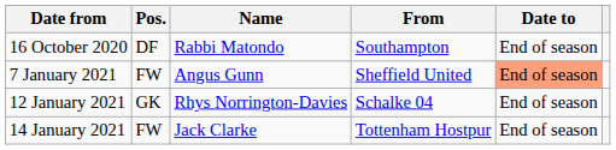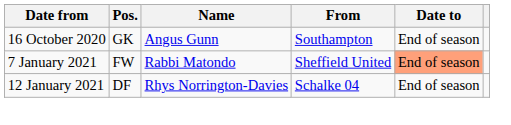16 October 2020 | Pos.: DF -> GK
16 October 2020 | Name: Rabbi Matondo -> Angus Gunn
7 January 2021 | Name: Angus Gunn -> Rabbi Matondo
12 January 2021 | Pos.: GK -> DF
- row: 14 January 2021 | FW | Jack Clarke | Tottenham Hostpur | End of season
